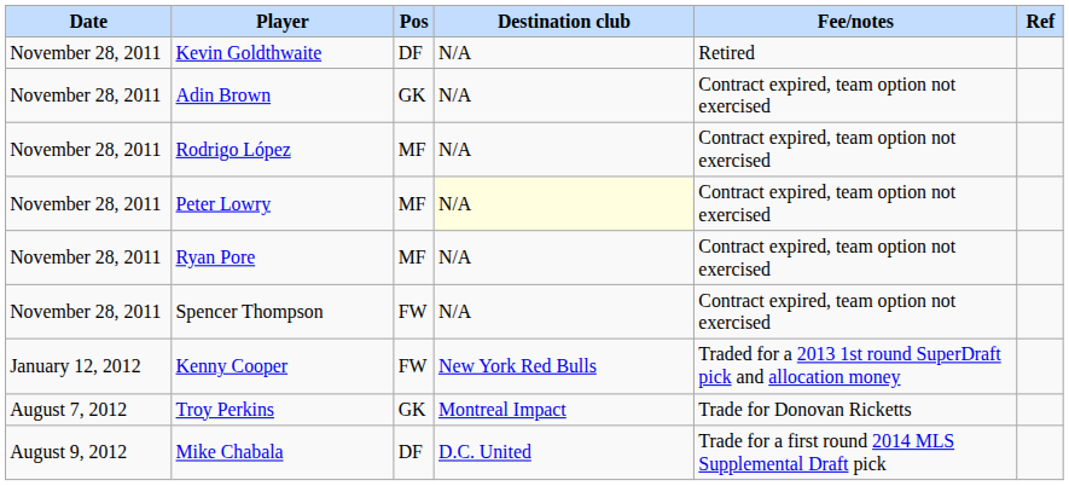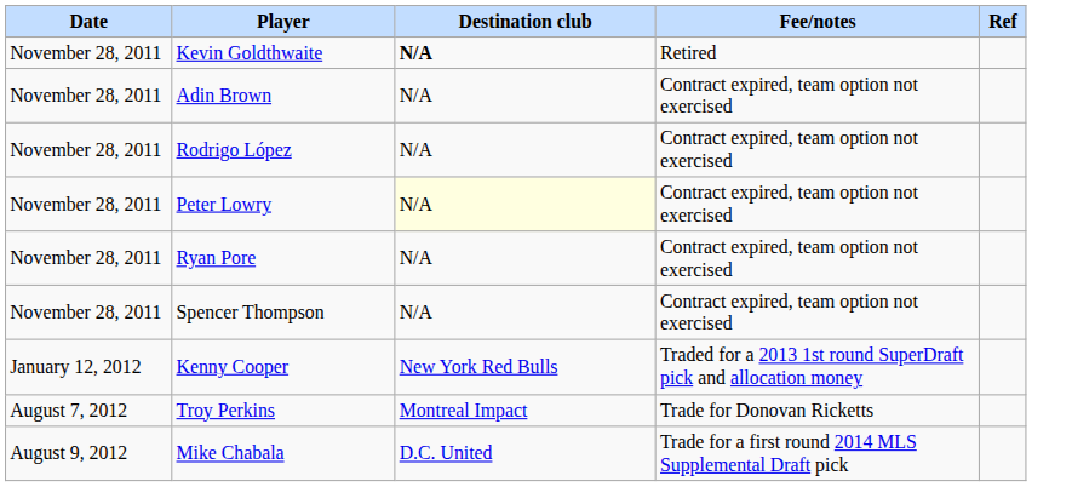- column: Pos | DF | GK | MF | MF | MF | FW | FW | GK | DF
Kevin Goldthwaite | Destination club: normal -> bold
